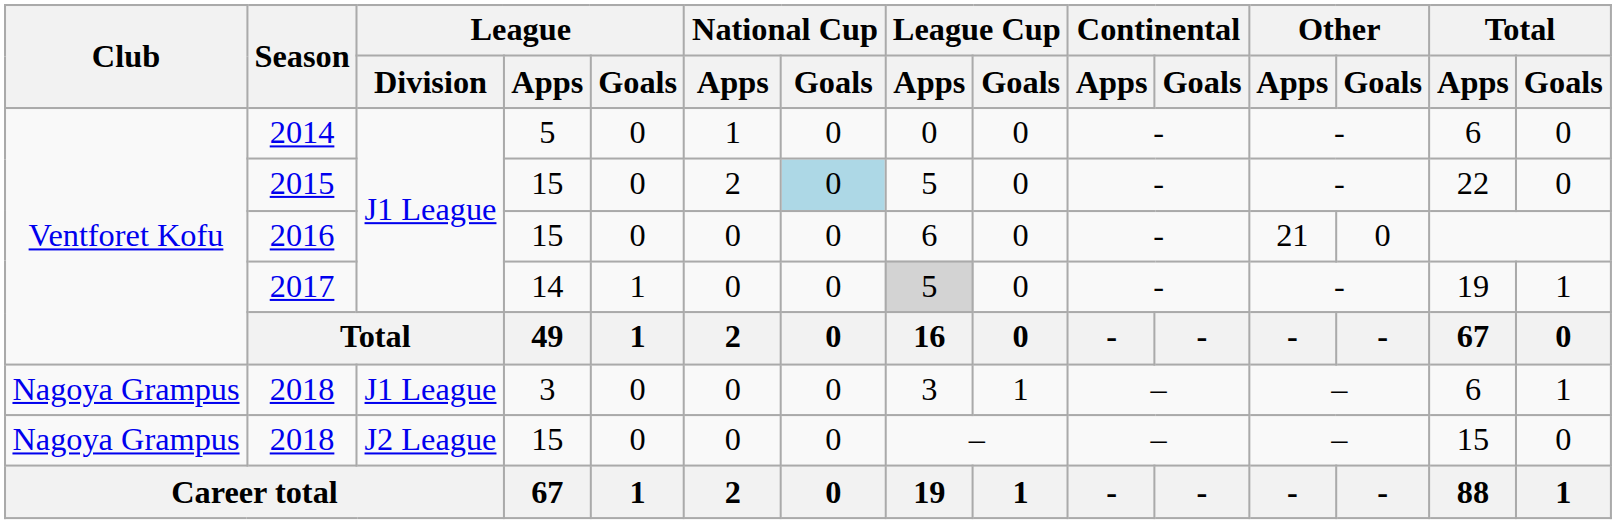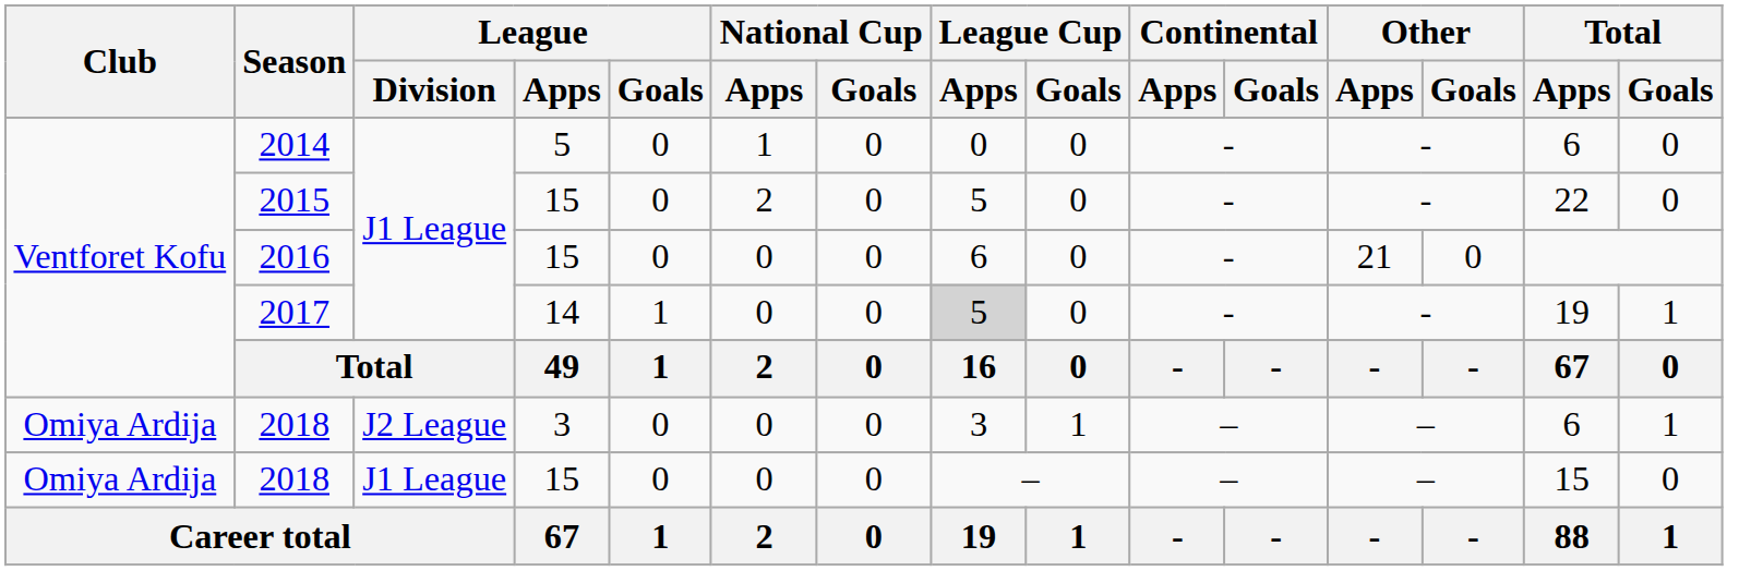2015 | National Cup / Goals: lightblue background -> no background
2018 / 3 | Club: Nagoya Grampus -> Omiya Ardija
2018 / 3 | League / Division: J1 League -> J2 League
2018 / 15 | Club: Nagoya Grampus -> Omiya Ardija
2018 / 15 | League / Division: J2 League -> J1 League
